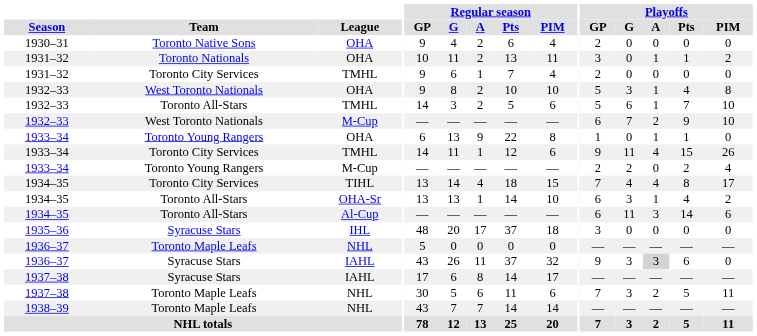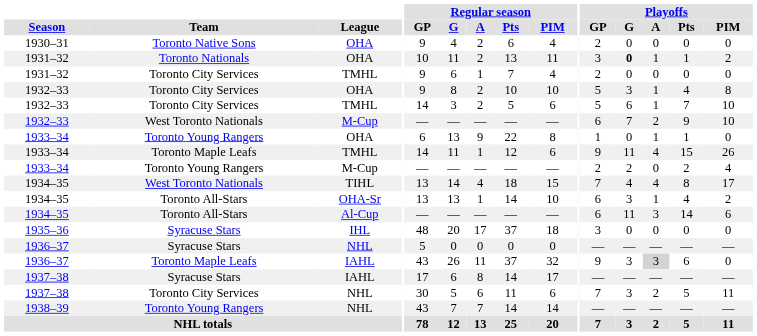1931–32 / OHA | Playoffs / G: normal -> bold
1932–33 / OHA | Team: West Toronto Nationals -> Toronto City Services
1932–33 / TMHL | Team: Toronto All-Stars -> Toronto City Services
1933–34 / TMHL | Team: Toronto City Services -> Toronto Maple Leafs
1934–35 / TIHL | Team: Toronto City Services -> West Toronto Nationals
1936–37 / NHL | Team: Toronto Maple Leafs -> Syracuse Stars
1936–37 / IAHL | Team: Syracuse Stars -> Toronto Maple Leafs
1937–38 / NHL | Team: Toronto Maple Leafs -> Toronto City Services
1938–39 | Team: Toronto Maple Leafs -> Toronto Young Rangers
